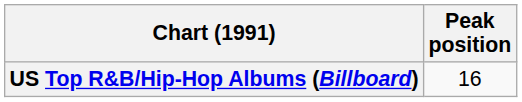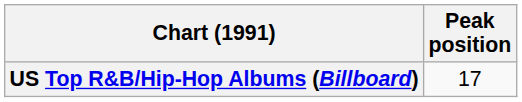US Top R&B/Hip-Hop Albums (Billboard) | Peak position: 16 -> 17
